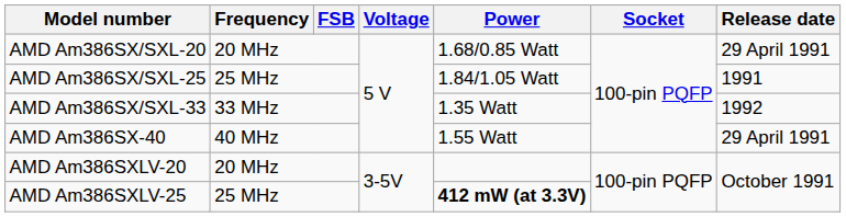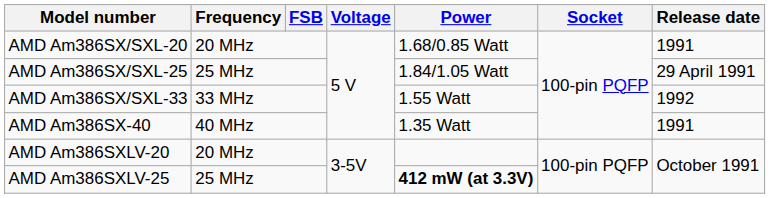AMD Am386SX/SXL-20 | Release date: 29 April 1991 -> 1991
AMD Am386SX/SXL-25 | Release date: 1991 -> 29 April 1991
AMD Am386SX/SXL-33 | Power: 1.35 Watt -> 1.55 Watt
AMD Am386SX-40 | Power: 1.55 Watt -> 1.35 Watt
AMD Am386SX-40 | Release date: 29 April 1991 -> 1991
